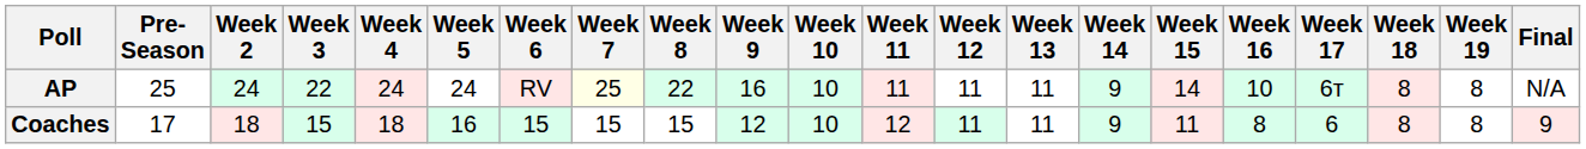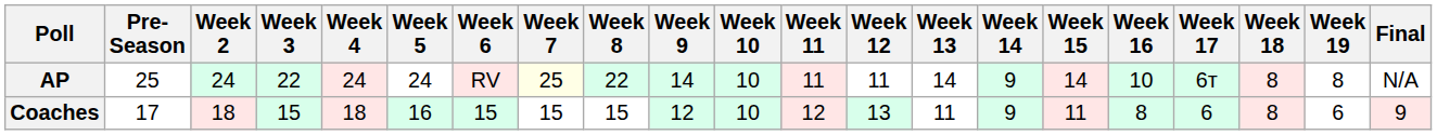AP | Week 9: 16 -> 14
AP | Week 13: 11 -> 14
Coaches | Week 12: 11 -> 13
Coaches | Week 19: 8 -> 6
